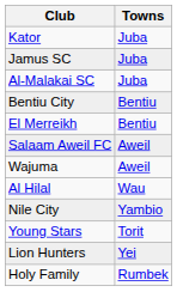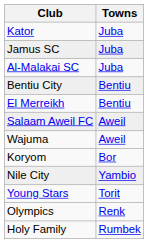- row: Al Hilal | Wau
+ row: Koryom | Bor
- row: Lion Hunters | Yei
+ row: Olympics | Renk
